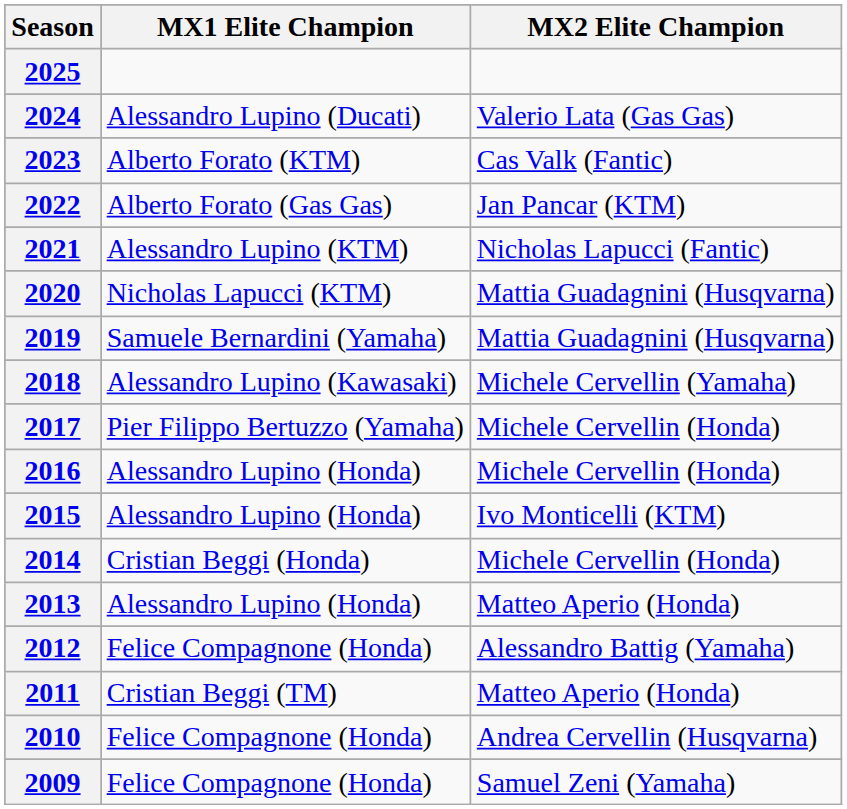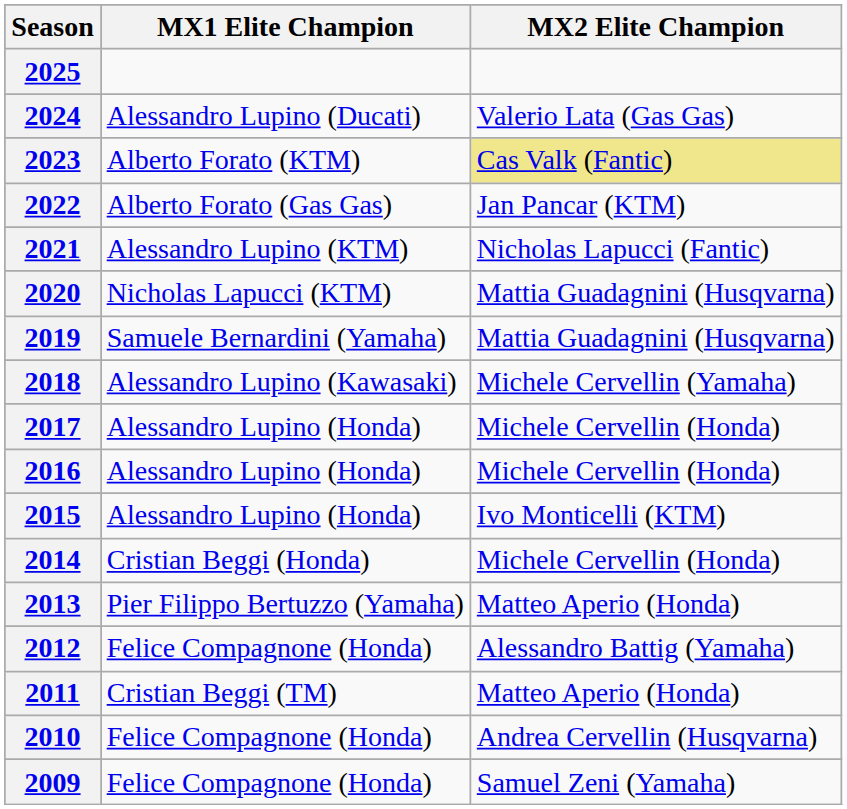2023 | MX2 Elite Champion: no background -> khaki background
2017 | MX1 Elite Champion: Pier Filippo Bertuzzo (Yamaha) -> Alessandro Lupino (Honda)
2013 | MX1 Elite Champion: Alessandro Lupino (Honda) -> Pier Filippo Bertuzzo (Yamaha)
